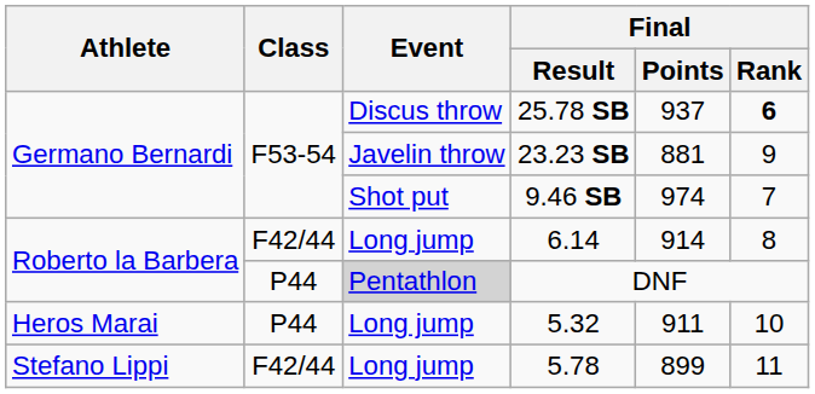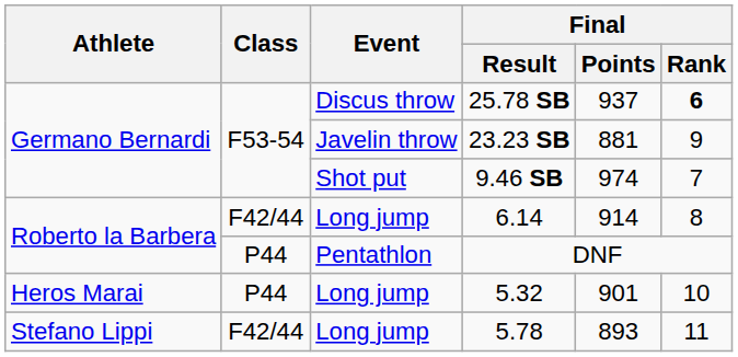DNF | Event: lightgrey background -> no background
5.32 | Final / Points: 911 -> 901
5.78 | Final / Points: 899 -> 893
